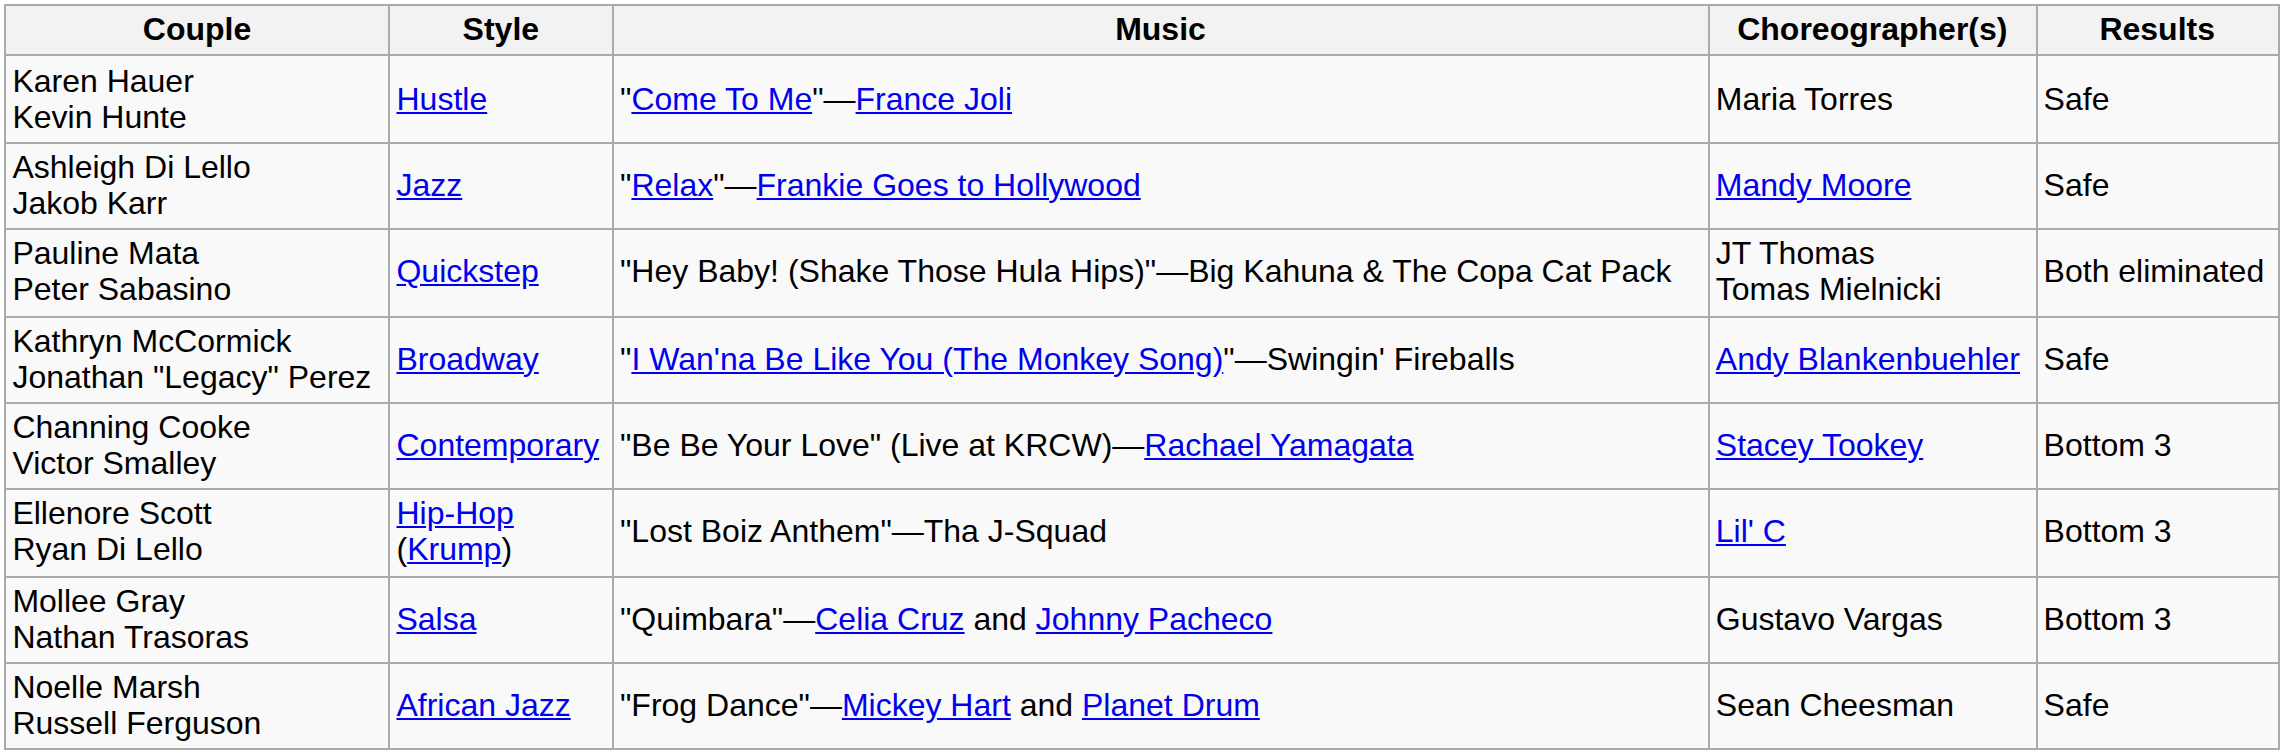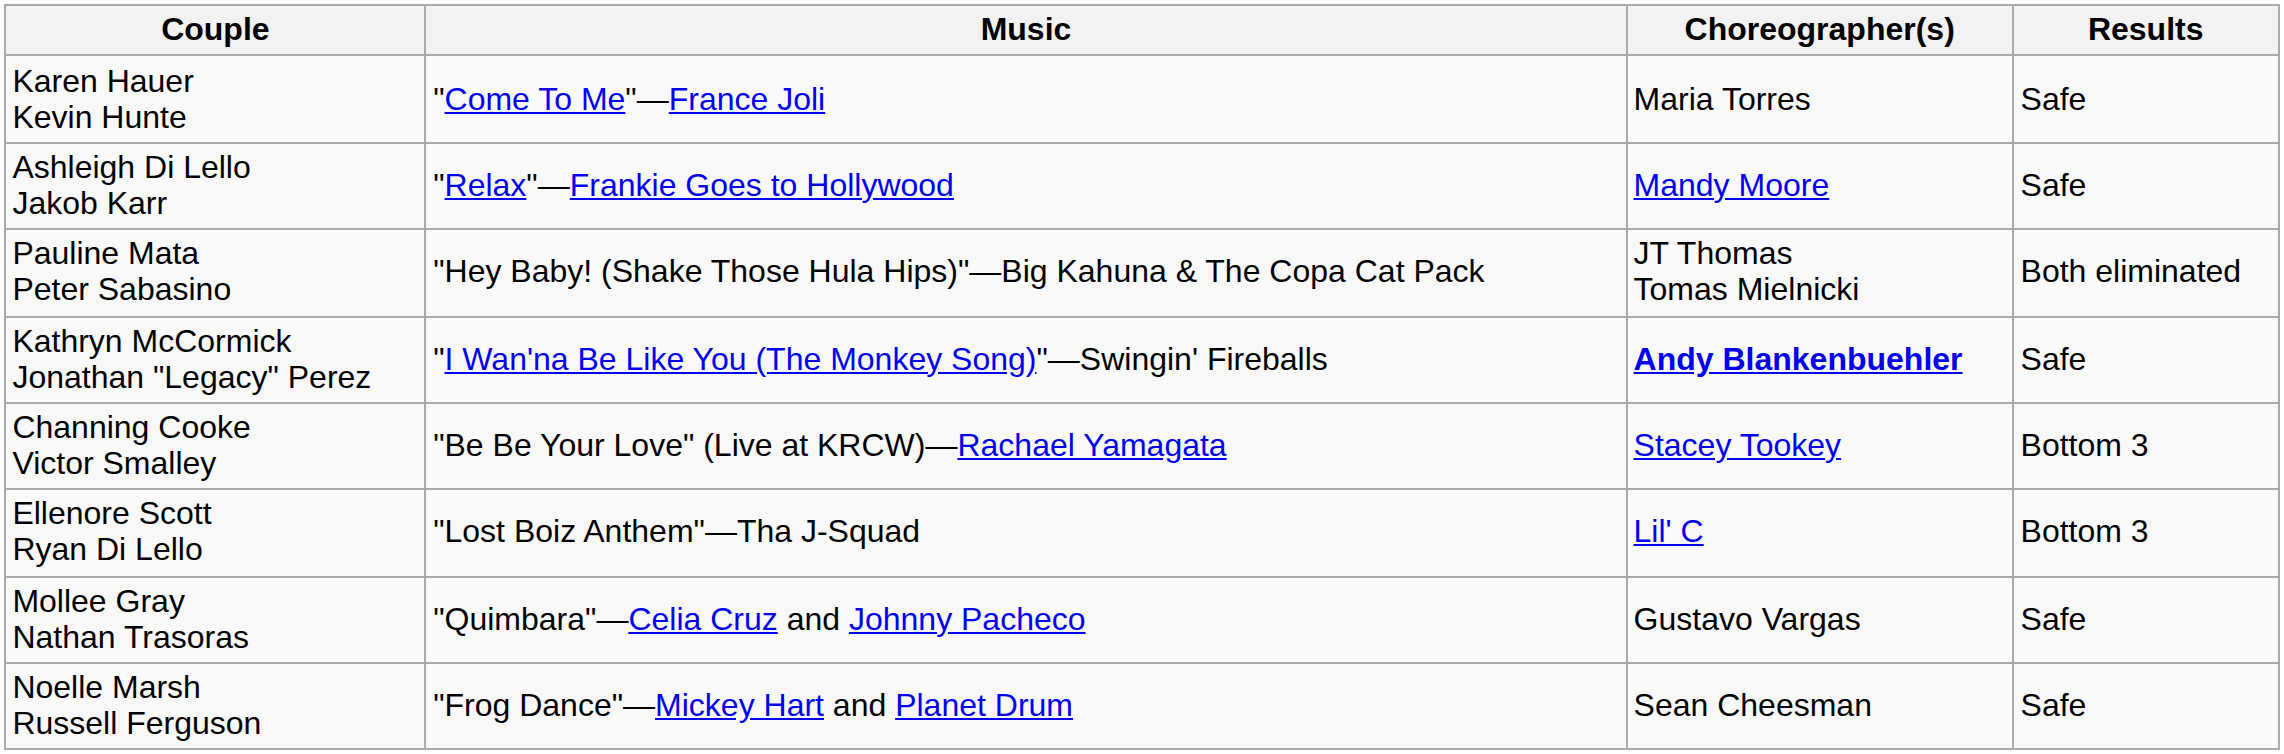- column: Style | Hustle | Jazz | Quickstep | Broadway | Contemporary | Hip-Hop (Krump) | Salsa | African Jazz
Kathryn McCormick Jonathan "Legacy" Perez | Choreographer(s): normal -> bold
Mollee Gray Nathan Trasoras | Results: Bottom 3 -> Safe
